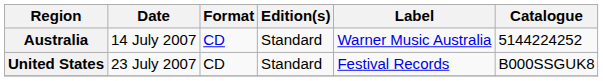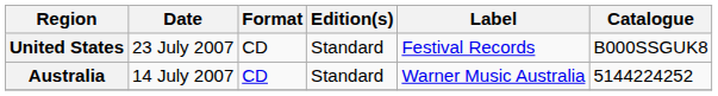rows swapped: Australia <-> United States
